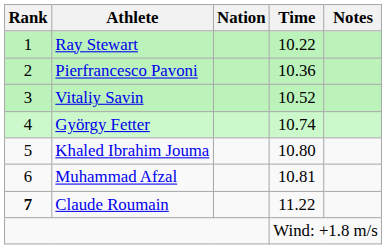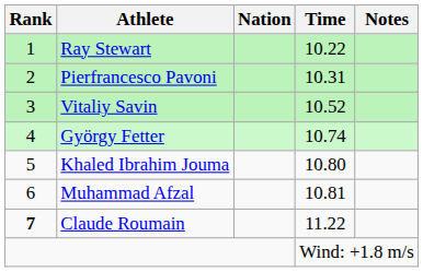Pierfrancesco Pavoni | Time: 10.36 -> 10.31
